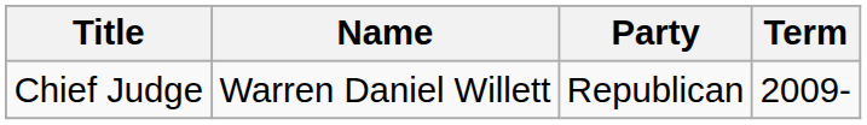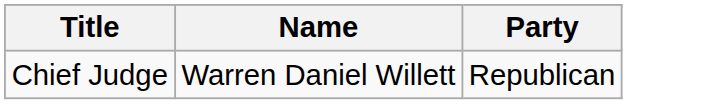- column: Term | 2009-
